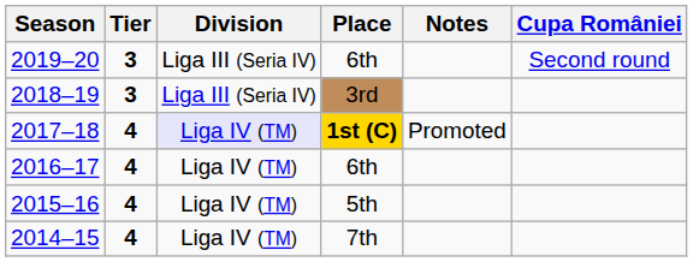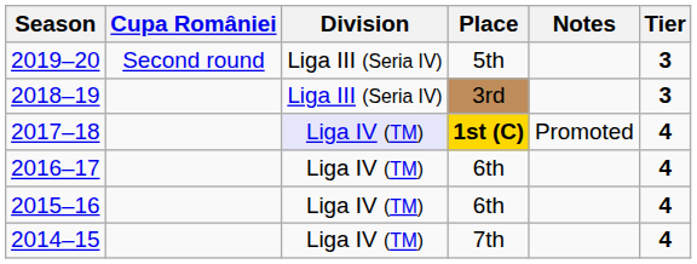columns swapped: Tier <-> Cupa României
2019–20 | Place: 6th -> 5th
2015–16 | Place: 5th -> 6th
